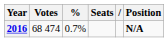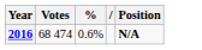- column: Seats
2016 | %: 0.7% -> 0.6%
